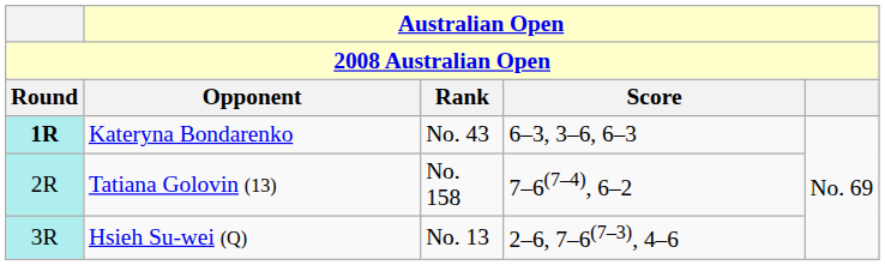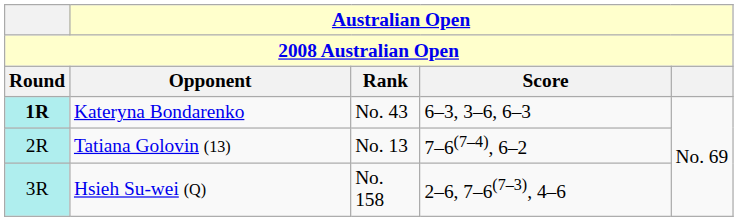Tatiana Golovin (13) | Australian Open / Rank: No. 158 -> No. 13
Hsieh Su-wei (Q) | Australian Open / Rank: No. 13 -> No. 158
